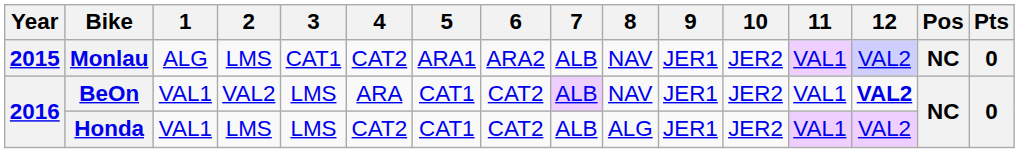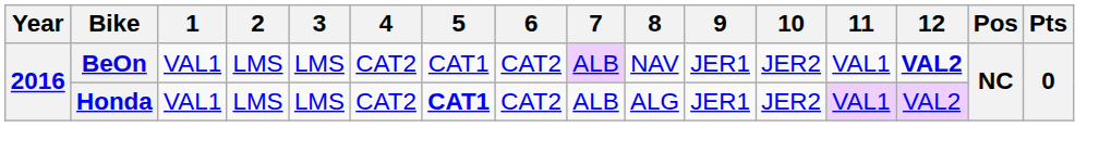- row: 2015 | Monlau | ALG | LMS | CAT1 | CAT2 | ARA1 | ARA2 | ALB | NAV | JER1 | JER2 | VAL1 | VAL2 | NC | 0
BeOn | 2: VAL2 -> LMS
BeOn | 4: ARA -> CAT2
Honda | 5: normal -> bold
